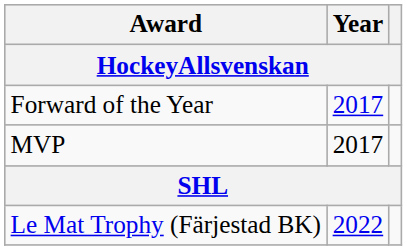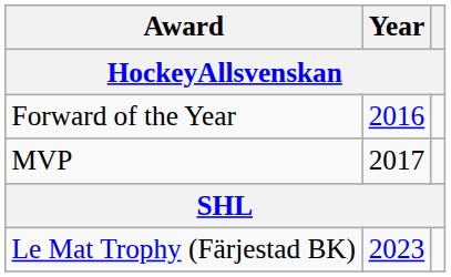Forward of the Year | Year: 2017 -> 2016
Le Mat Trophy (Färjestad BK) | Year: 2022 -> 2023
